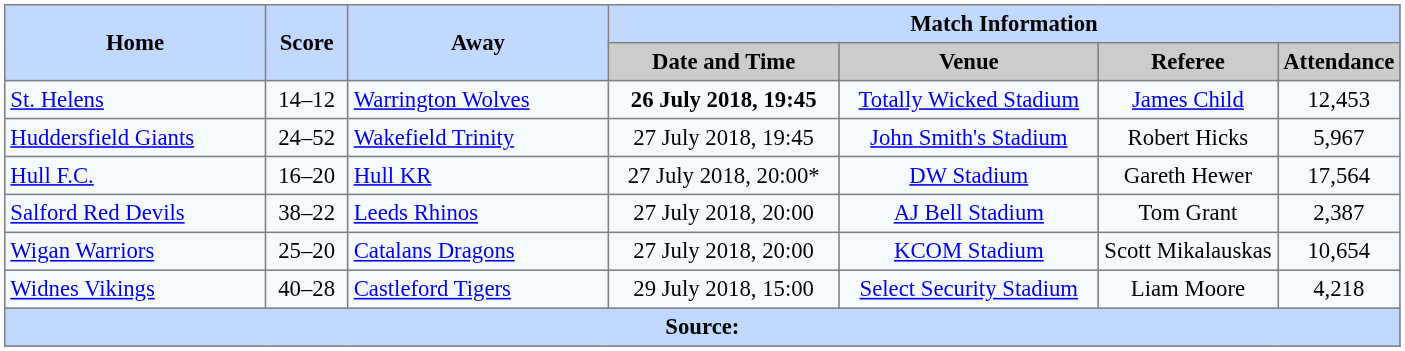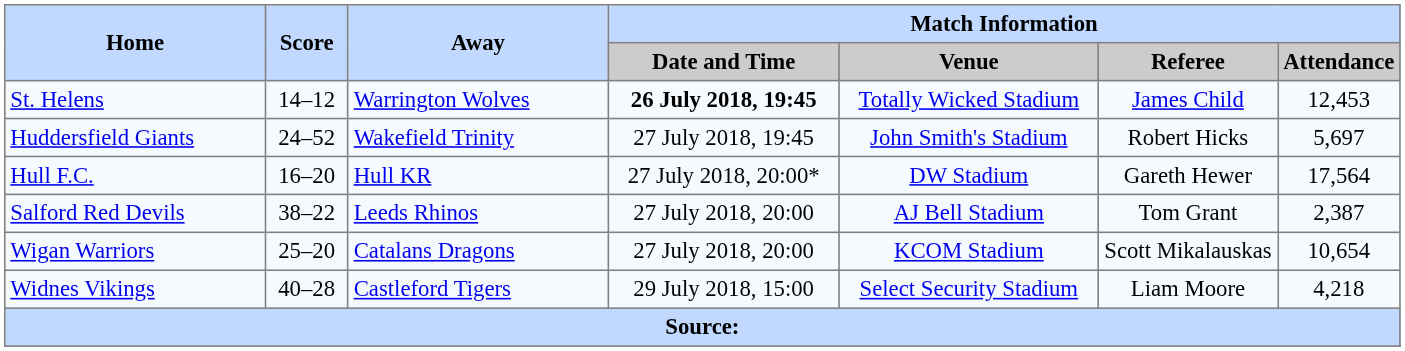Huddersfield Giants | Match Information / Attendance: 5,967 -> 5,697
